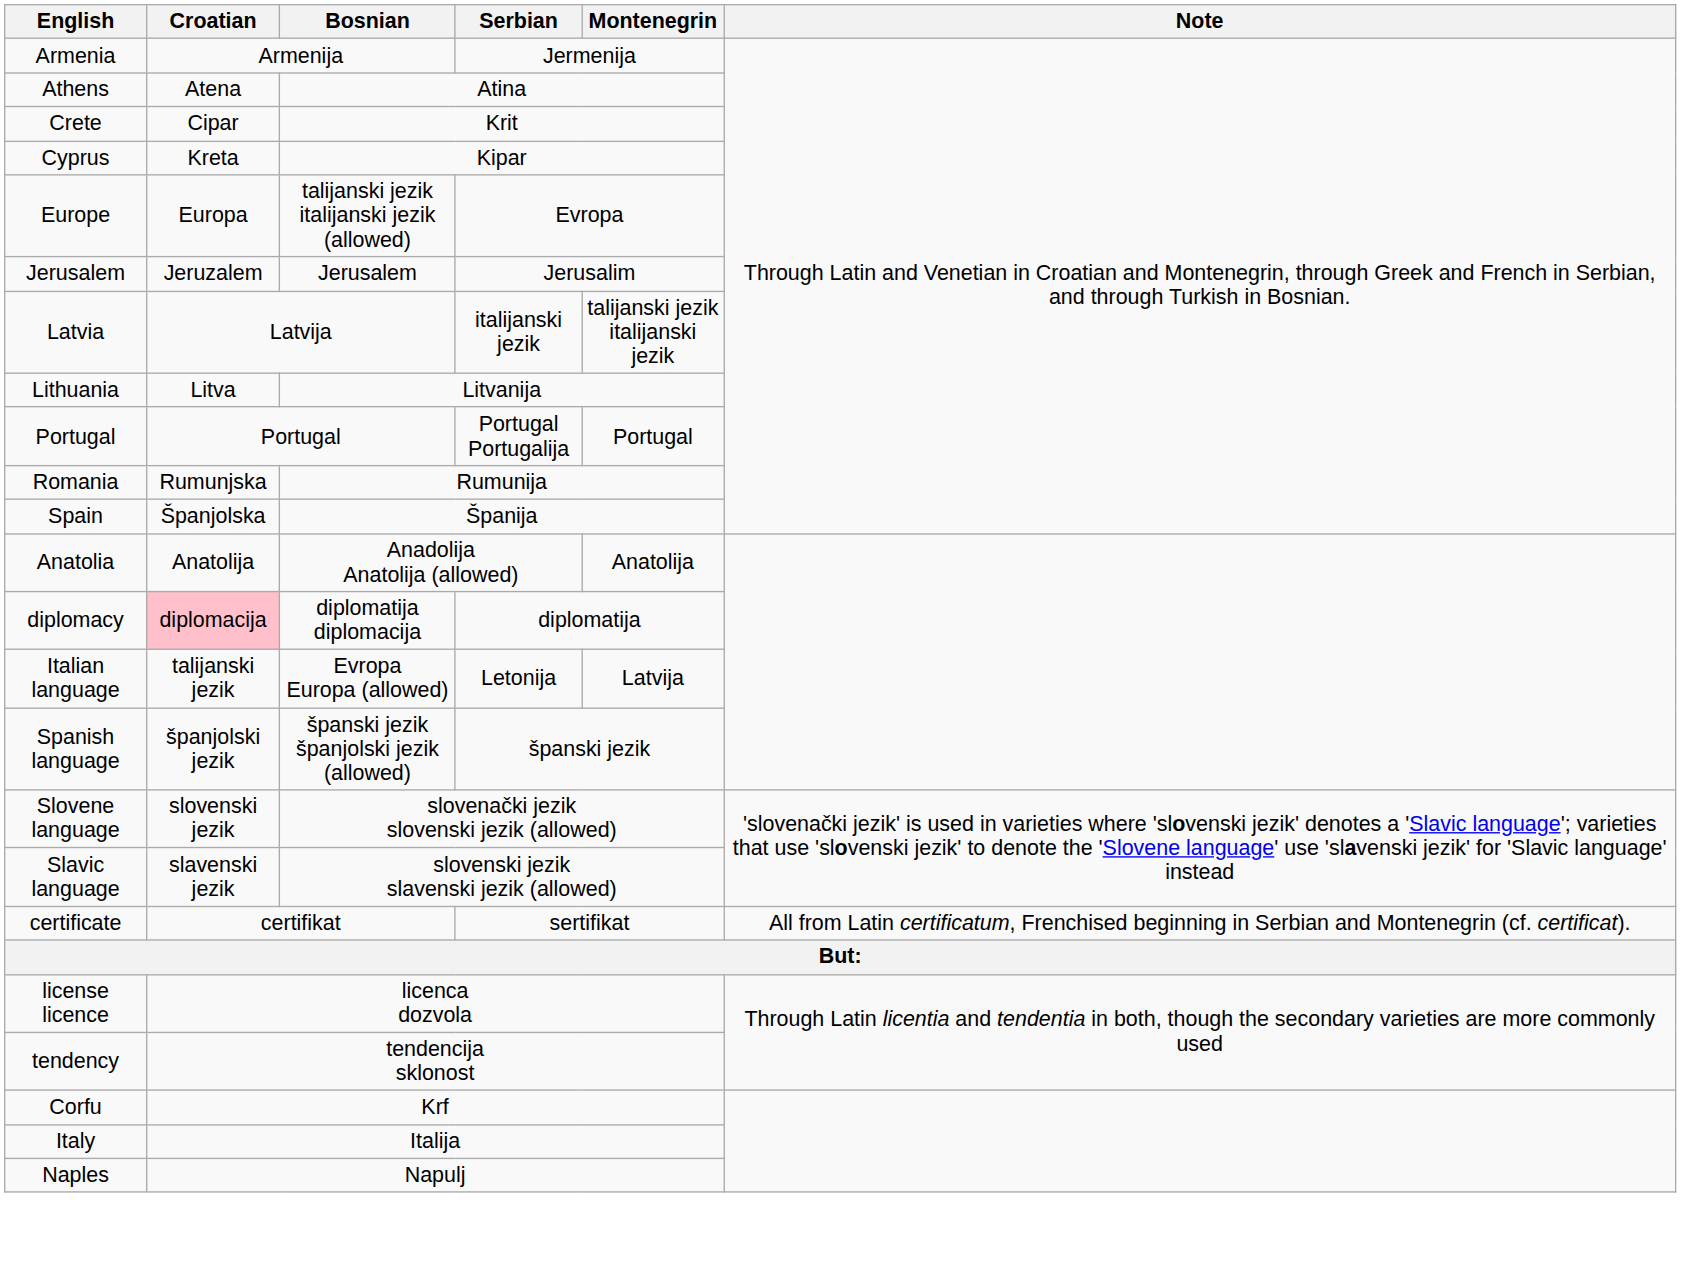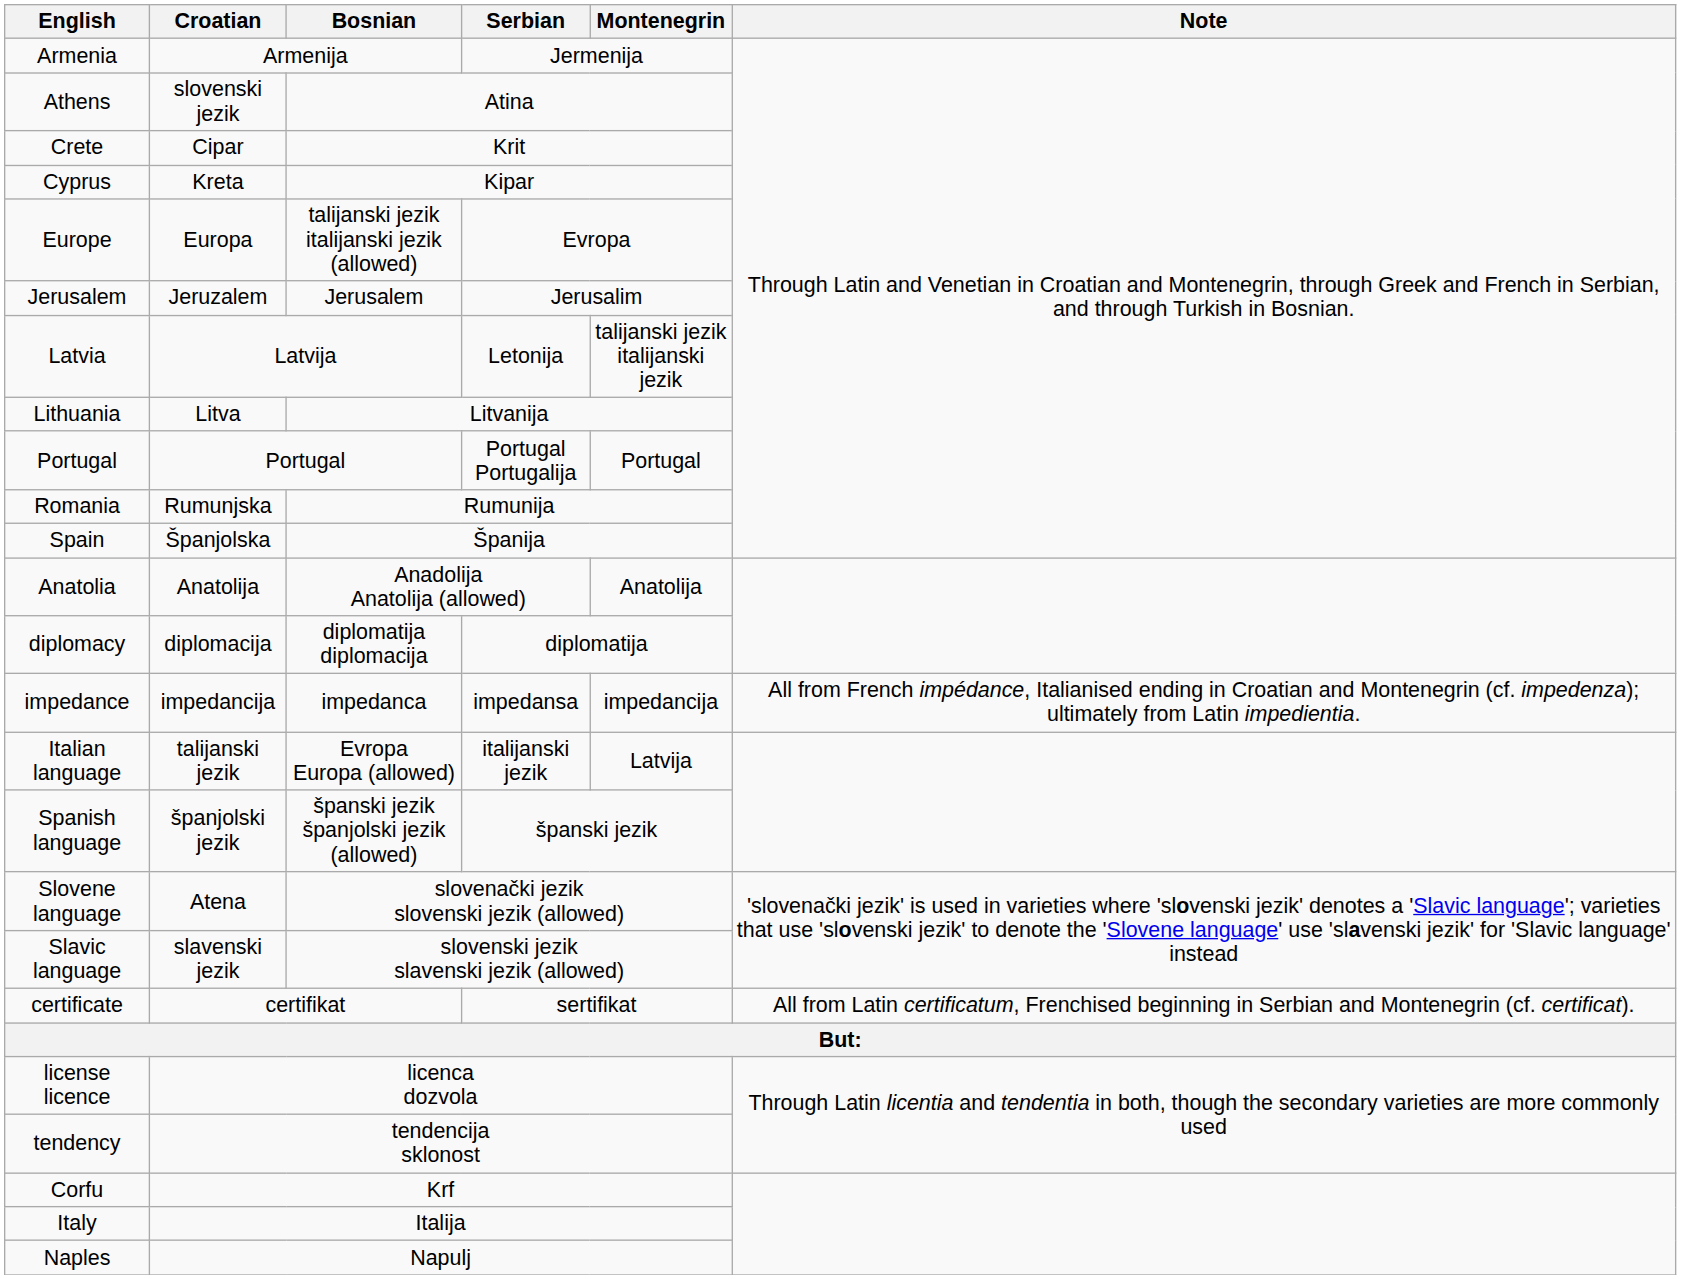Athens | Croatian: Atena -> slovenski jezik
Latvia | Serbian: italijanski jezik -> Letonija
diplomacy | Croatian: pink background -> no background
+ row: impedance | impedancija | impedanca | impedansa | impedancija | All from French impédance, Italianised ending in Croatian and Montenegrin (cf. impedenza); ultimately from Latin impedientia.
Italian language | Serbian: Letonija -> italijanski jezik
Slovene language | Croatian: slovenski jezik -> Atena
